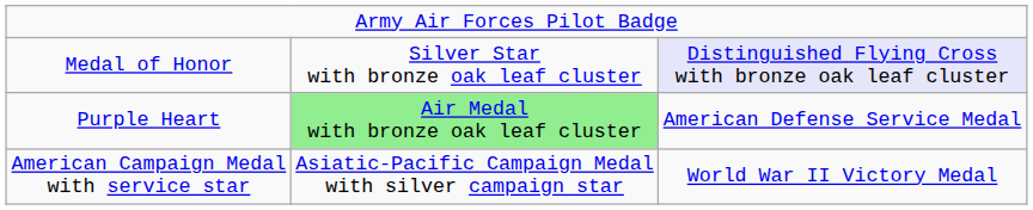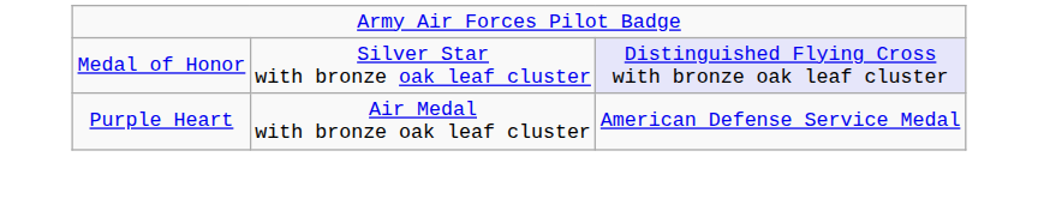Purple Heart | column 2: lightgreen background -> no background
- row: American Campaign Medal with service star | Asiatic-Pacific Campaign Medal with silver campaign star | World War II Victory Medal
